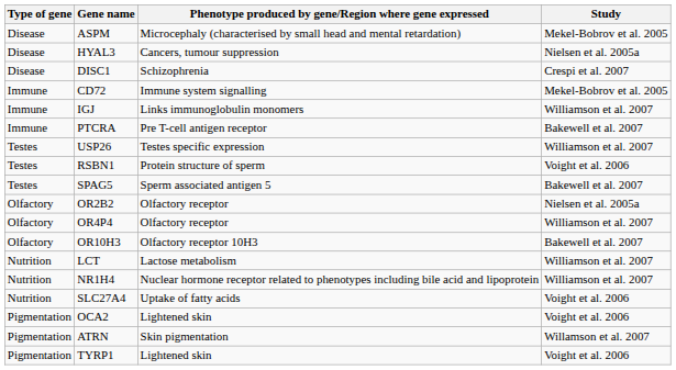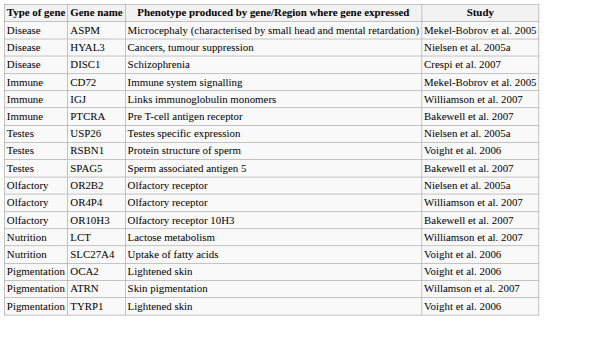USP26 | Study: Williamson et al. 2007 -> Nielsen et al. 2005a
- row: Nutrition | NR1H4 | Nuclear hormone receptor related to phenotypes including bile acid and lipoprotein | Williamson et al. 2007
